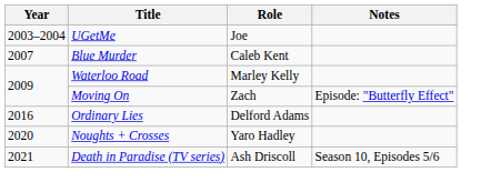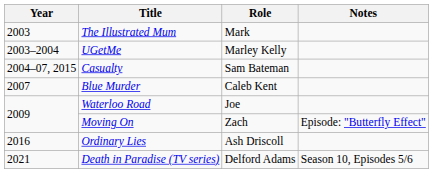+ row: 2003 | The Illustrated Mum | Mark
UGetMe | Role: Joe -> Marley Kelly
+ row: 2004–07, 2015 | Casualty | Sam Bateman
Waterloo Road | Role: Marley Kelly -> Joe
Ordinary Lies | Role: Delford Adams -> Ash Driscoll
- row: 2020 | Noughts + Crosses | Yaro Hadley
Death in Paradise (TV series) | Role: Ash Driscoll -> Delford Adams
